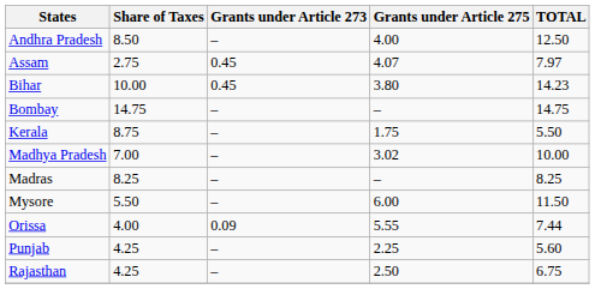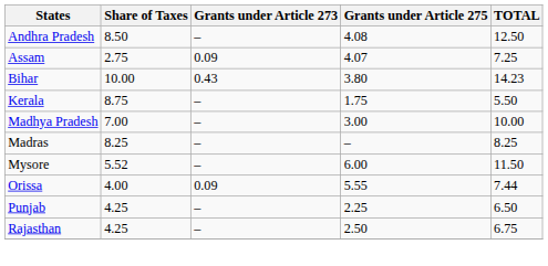Andhra Pradesh | Grants under Article 275: 4.00 -> 4.08
Assam | Grants under Article 273: 0.45 -> 0.09
Assam | TOTAL: 7.97 -> 7.25
Bihar | Grants under Article 273: 0.45 -> 0.43
- row: Bombay | 14.75 | – | – | 14.75
Madhya Pradesh | Grants under Article 275: 3.02 -> 3.00
Mysore | Share of Taxes: 5.50 -> 5.52
Punjab | TOTAL: 5.60 -> 6.50
